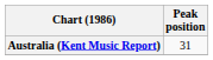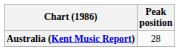Australia (Kent Music Report) | Peak position: 31 -> 28
